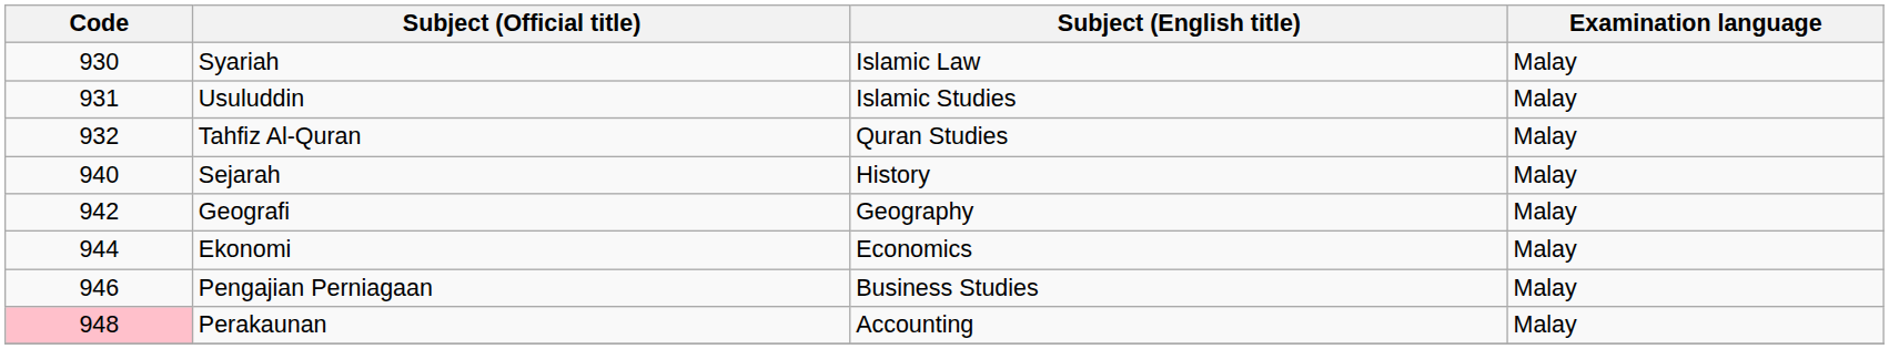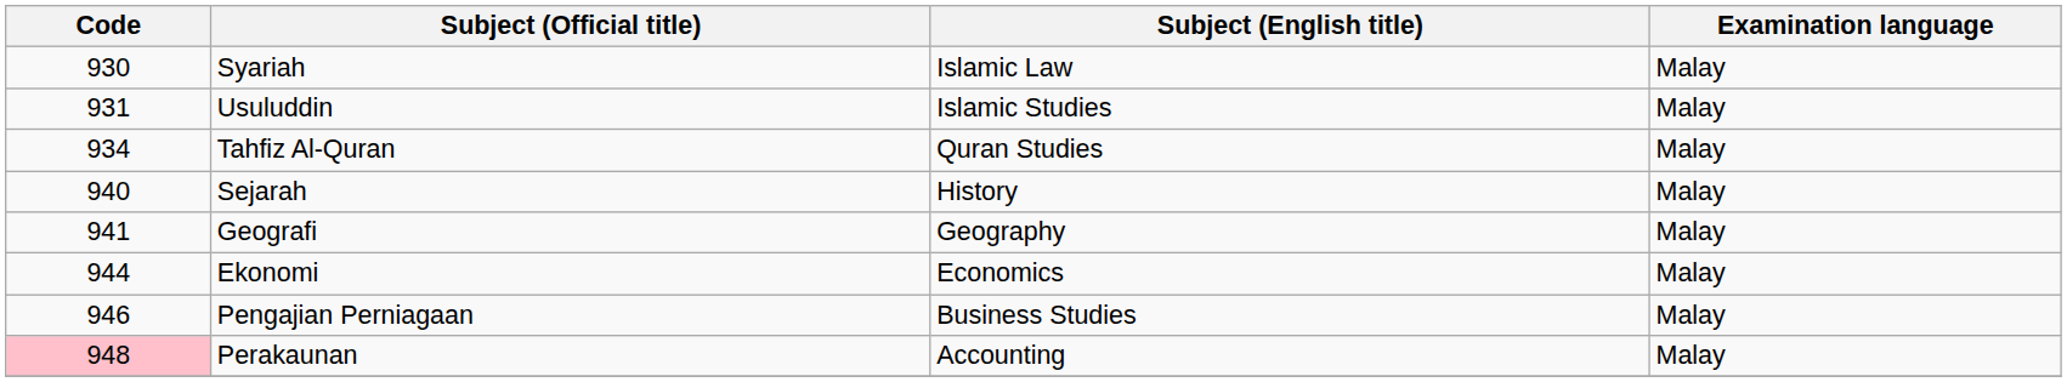Tahfiz Al-Quran | Code: 932 -> 934
Geografi | Code: 942 -> 941
